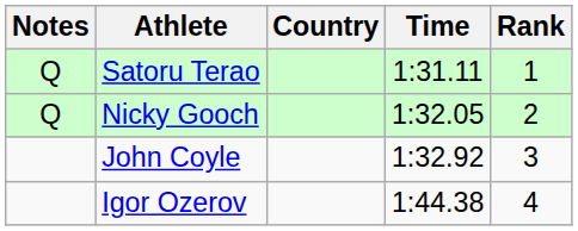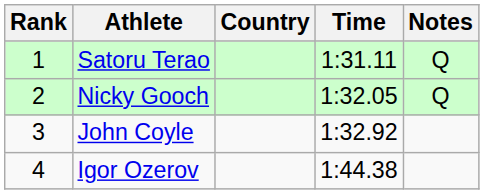columns swapped: Rank <-> Notes
